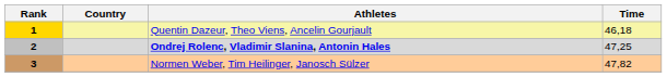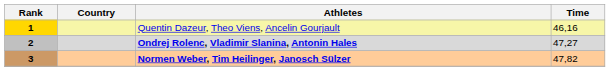1 | Time: 46,18 -> 46,16
2 | Time: 47,25 -> 47,27
3 | Athletes: normal -> bold
